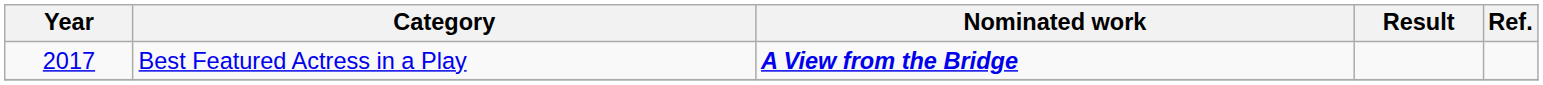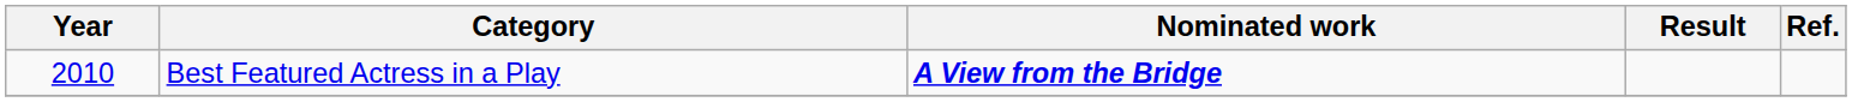Best Featured Actress in a Play | Year: 2017 -> 2010
